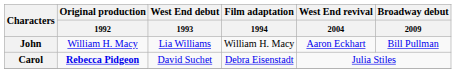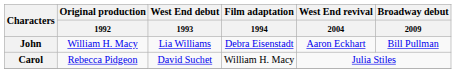John | Film adaptation / 1994: William H. Macy -> Debra Eisenstadt
Carol | Original production / 1992: bold -> normal
Carol | Film adaptation / 1994: Debra Eisenstadt -> William H. Macy
